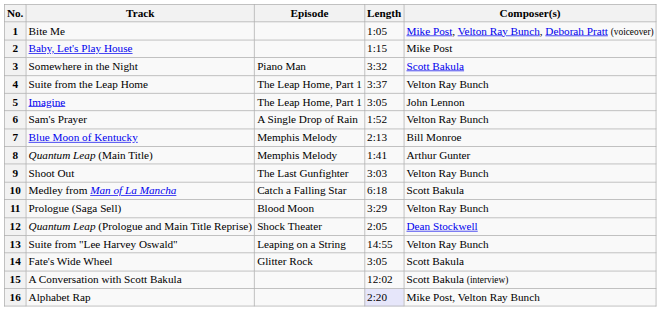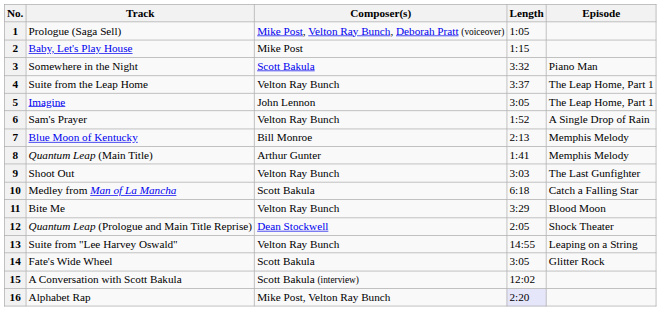columns swapped: Composer(s) <-> Episode
1 | Track: Bite Me -> Prologue (Saga Sell)
11 | Track: Prologue (Saga Sell) -> Bite Me
